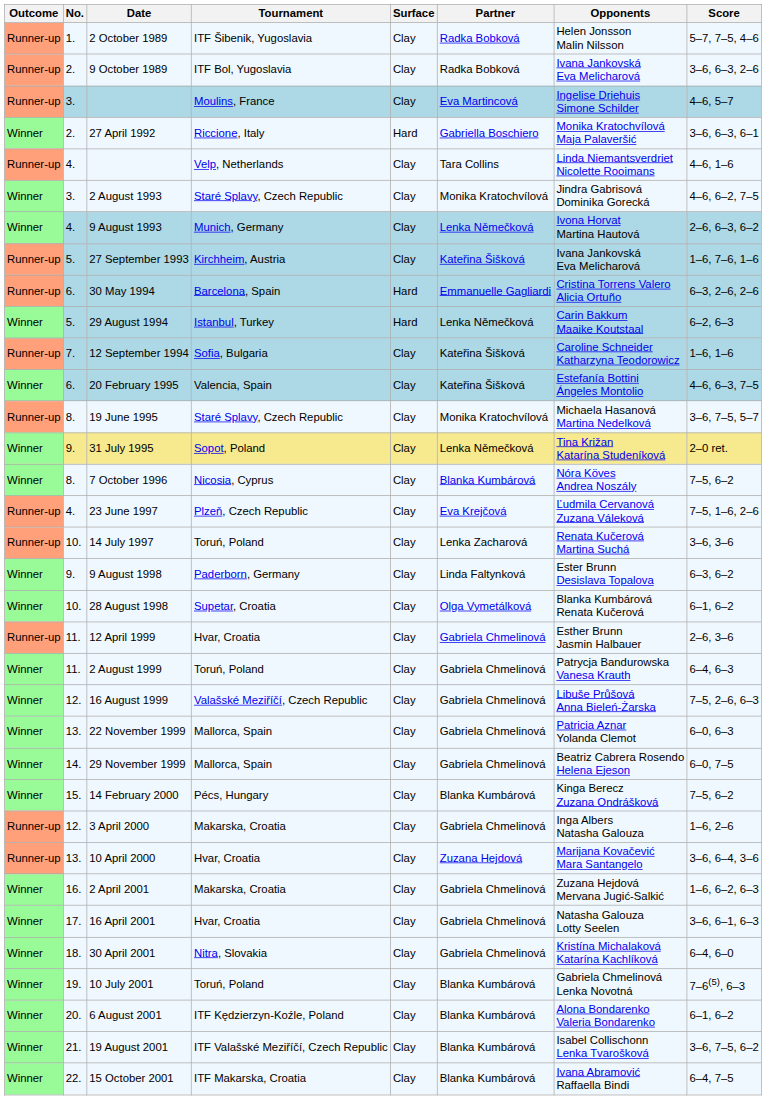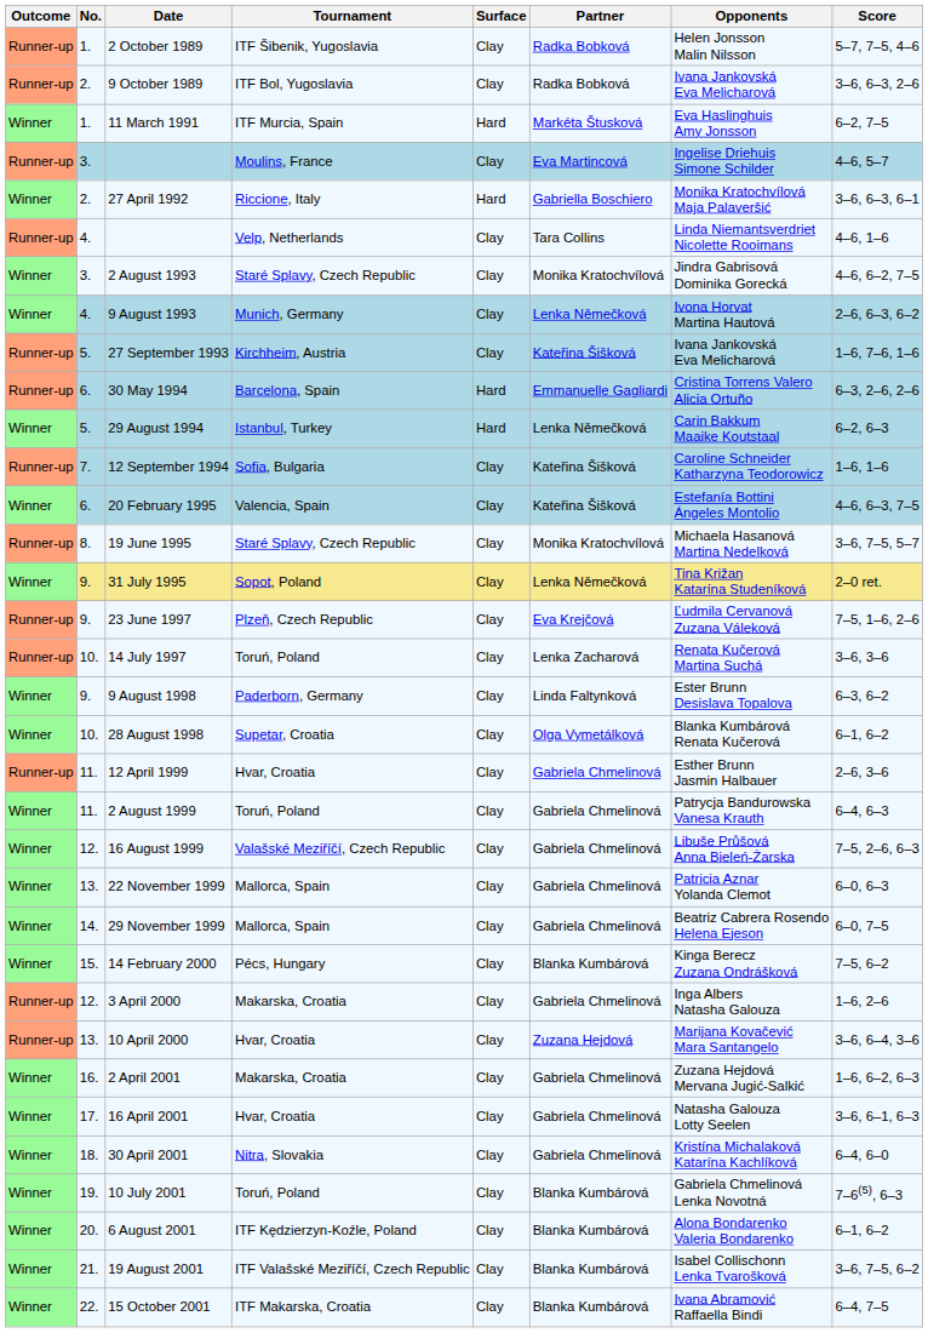+ row: Winner | 1. | 11 March 1991 | ITF Murcia, Spain | Hard | Markéta Štusková | Eva Haslinghuis Amy Jonsson | 6–2, 7–5
- row: Winner | 8. | 7 October 1996 | Nicosia, Cyprus | Clay | Blanka Kumbárová | Nóra Köves Andrea Noszály | 7–5, 6–2
23 June 1997 | No.: 4. -> 9.
